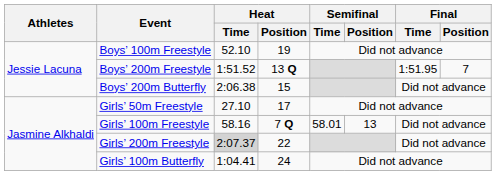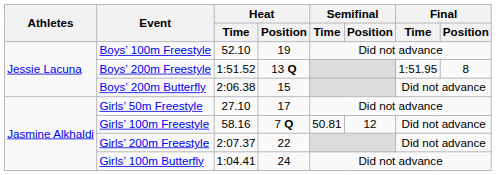Boys’ 200m Freestyle | Final / Position: 7 -> 8
Girls’ 100m Freestyle | Semifinal / Time: 58.01 -> 50.81
Girls’ 100m Freestyle | Semifinal / Position: 13 -> 12
Girls’ 200m Freestyle | Heat / Time: lightgrey background -> no background
